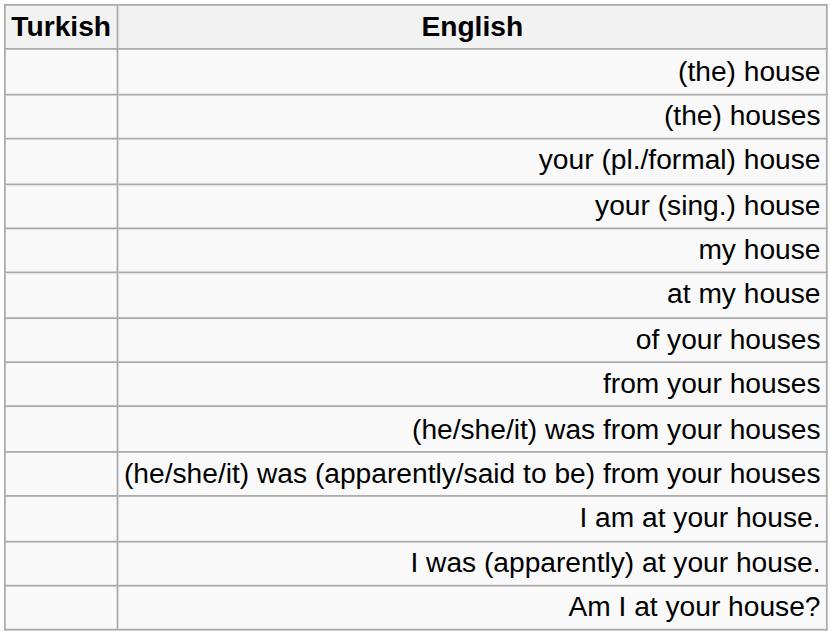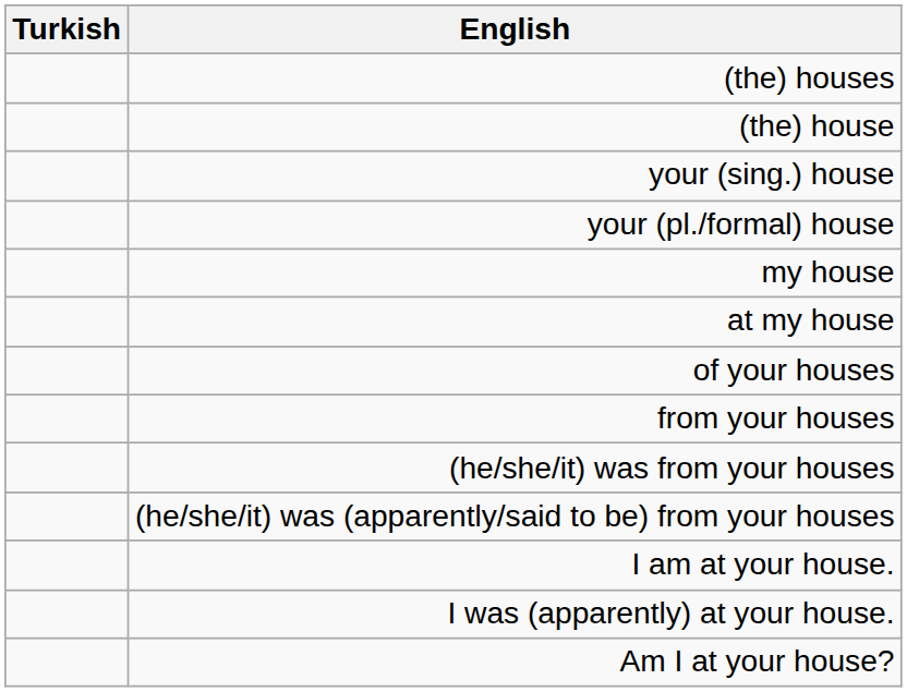rows swapped: (the) house <-> (the) houses
rows swapped: your (sing.) house <-> your (pl./formal) house
